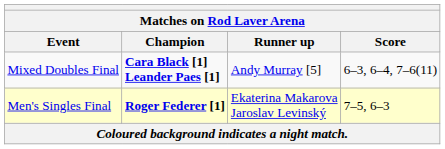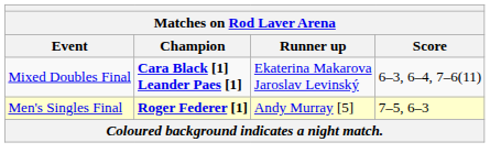Mixed Doubles Final | Runner up: Andy Murray [5] -> Ekaterina Makarova Jaroslav Levinský
Men's Singles Final | Runner up: Ekaterina Makarova Jaroslav Levinský -> Andy Murray [5]
